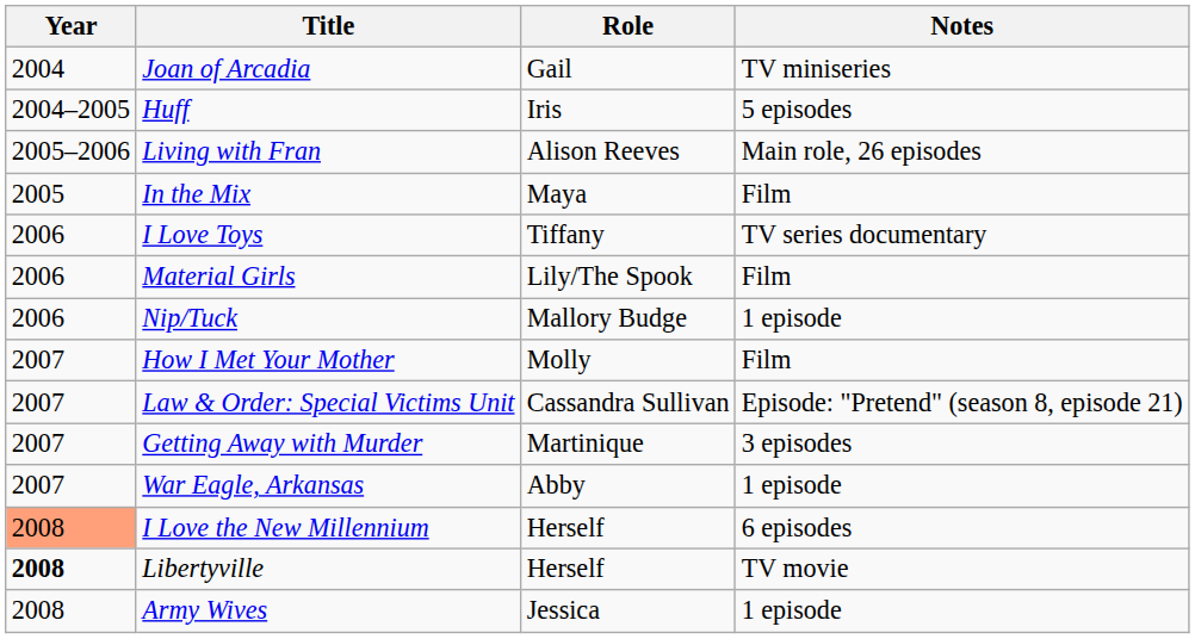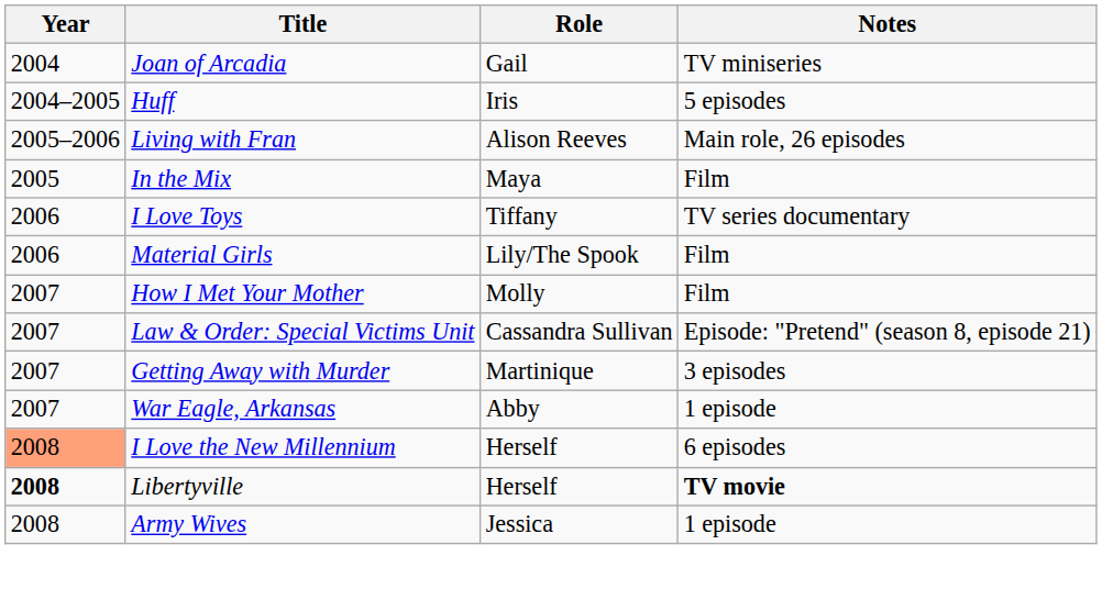- row: 2006 | Nip/Tuck | Mallory Budge | 1 episode
Libertyville | Notes: normal -> bold
